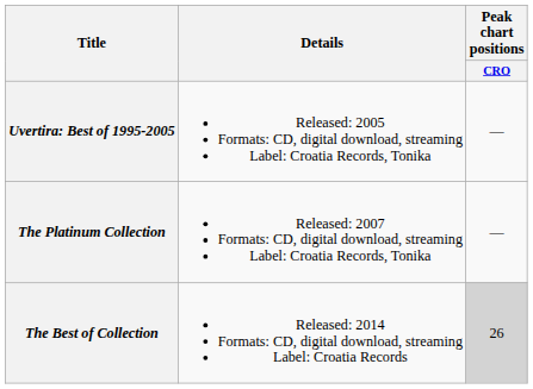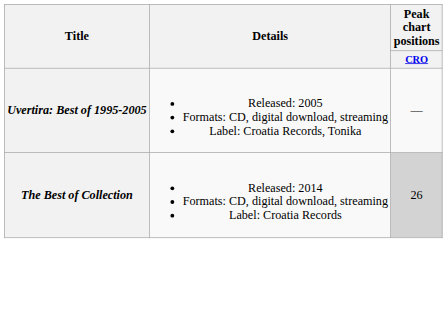- row: The Platinum Collection | Released: 2007 Formats: CD, digital download, streaming Label: Croatia Records, Tonika | —
